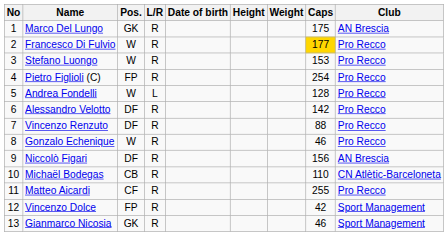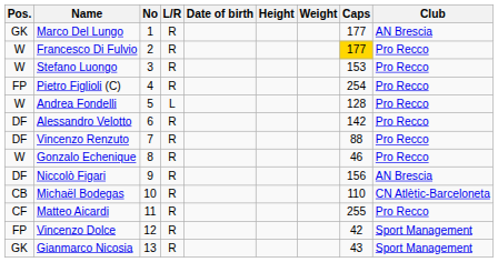columns swapped: No <-> Pos.
Marco Del Lungo | Caps: 175 -> 177
Gianmarco Nicosia | Caps: 46 -> 43
